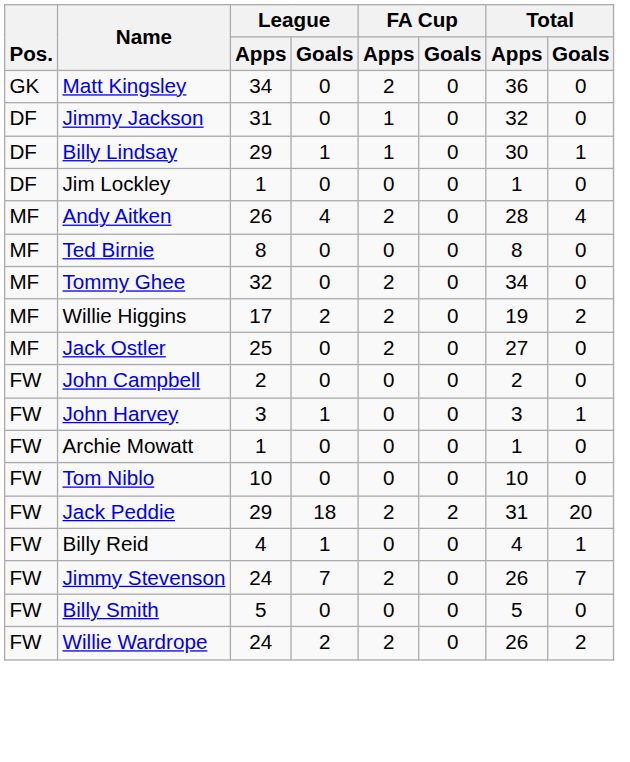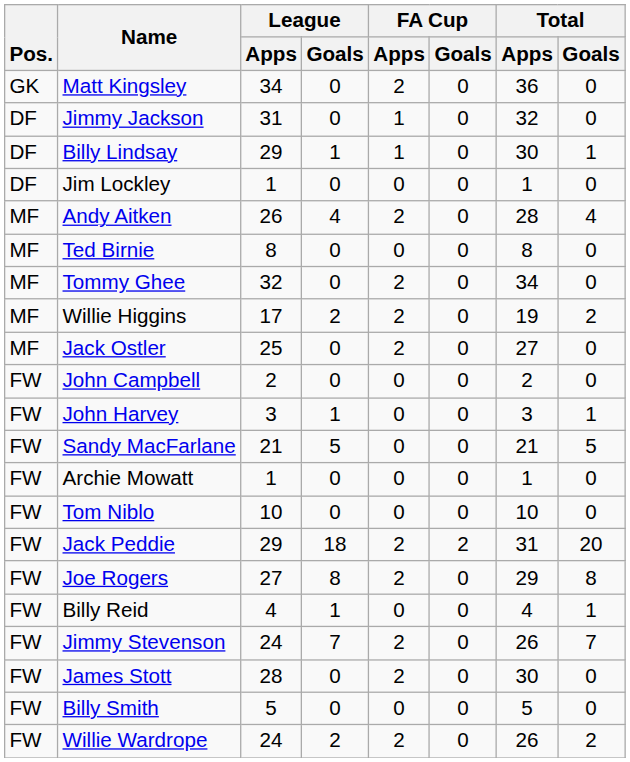+ row: FW | Sandy MacFarlane | 21 | 5 | 0 | 0 | 21 | 5
+ row: FW | Joe Rogers | 27 | 8 | 2 | 0 | 29 | 8
+ row: FW | James Stott | 28 | 0 | 2 | 0 | 30 | 0
